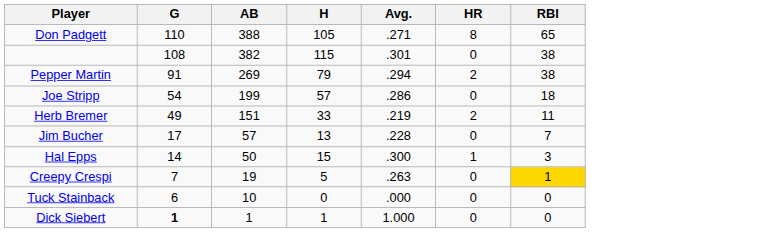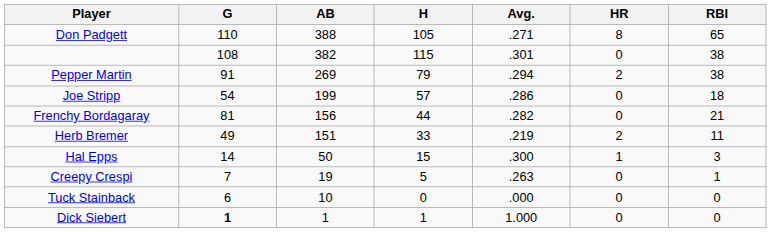+ row: Frenchy Bordagaray | 81 | 156 | 44 | .282 | 0 | 21
- row: Jim Bucher | 17 | 57 | 13 | .228 | 0 | 7
Creepy Crespi | RBI: gold background -> no background
